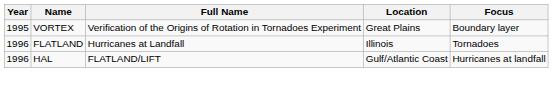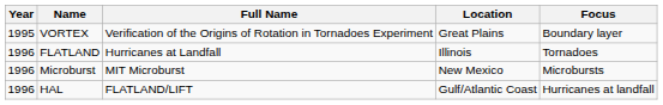+ row: 1996 | Microburst | MIT Microburst | New Mexico | Microbursts
